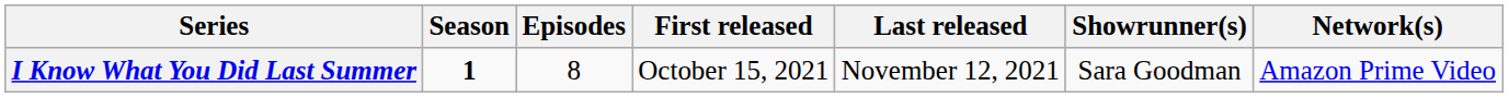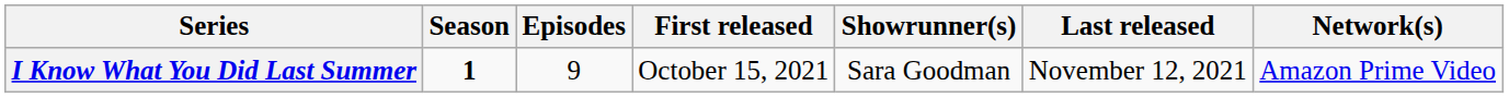columns swapped: Last released <-> Showrunner(s)
I Know What You Did Last Summer | Episodes: 8 -> 9
